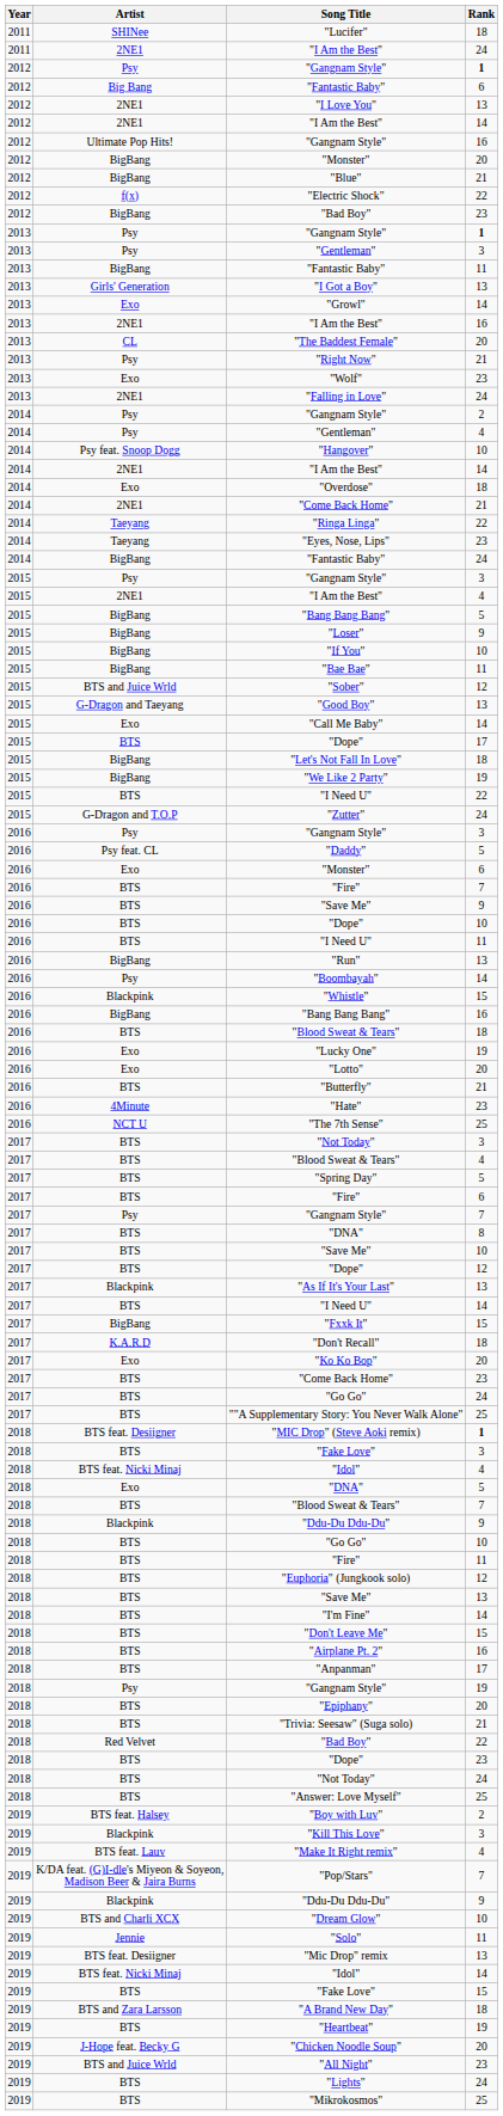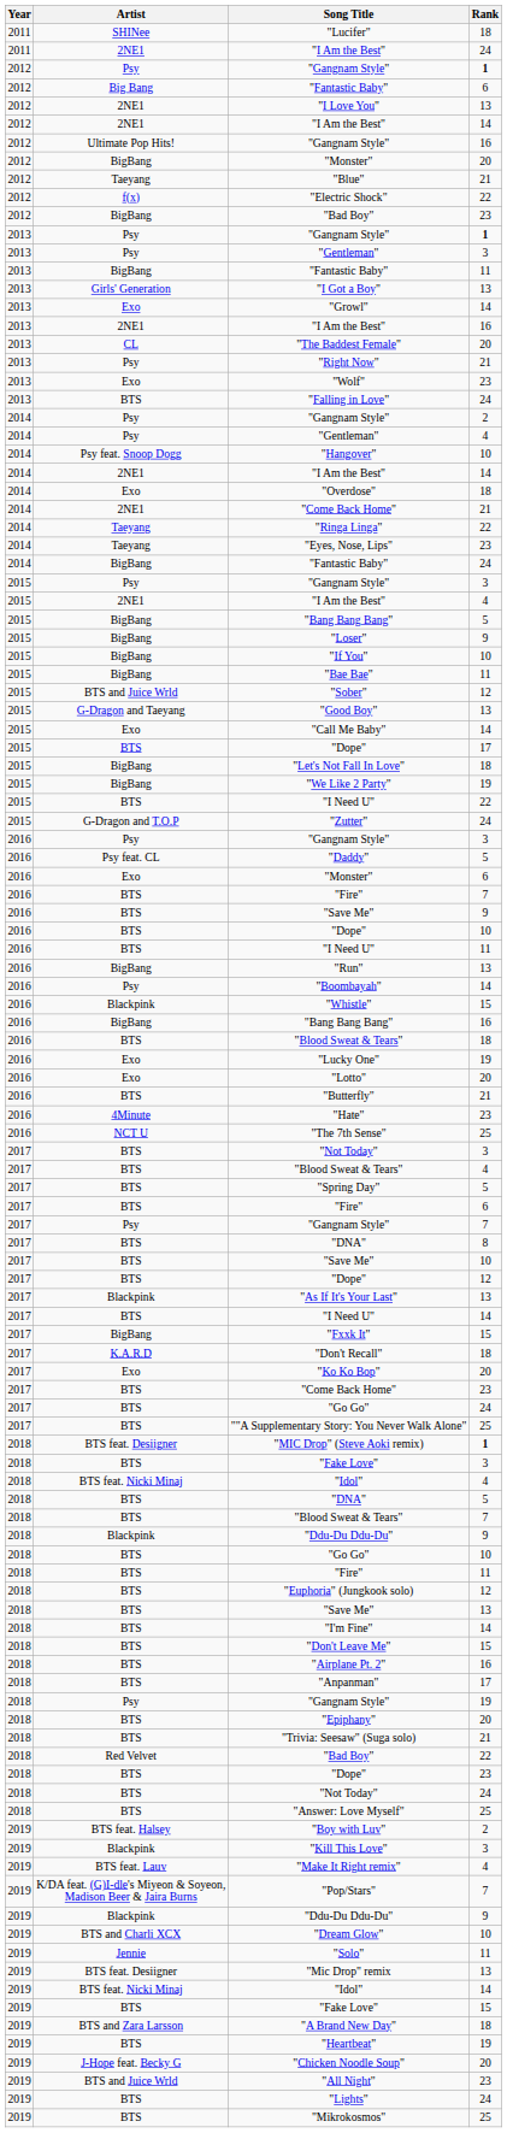"Blue" | Artist: BigBang -> Taeyang
"Falling in Love" | Artist: 2NE1 -> BTS
2018 / "DNA" | Artist: Exo -> BTS
